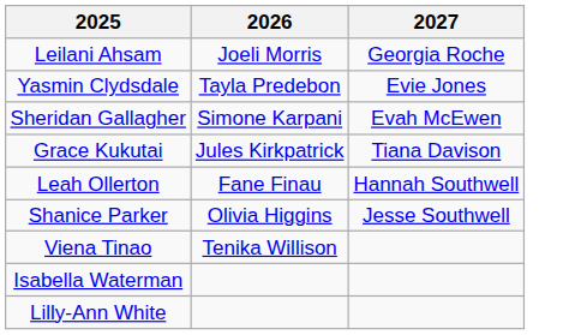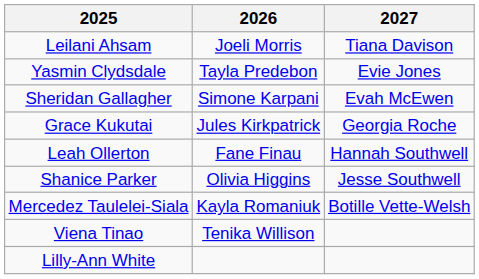Leilani Ahsam | 2027: Georgia Roche -> Tiana Davison
Grace Kukutai | 2027: Tiana Davison -> Georgia Roche
+ row: Mercedez Taulelei-Siala | Kayla Romaniuk | Botille Vette-Welsh
- row: Isabella Waterman
